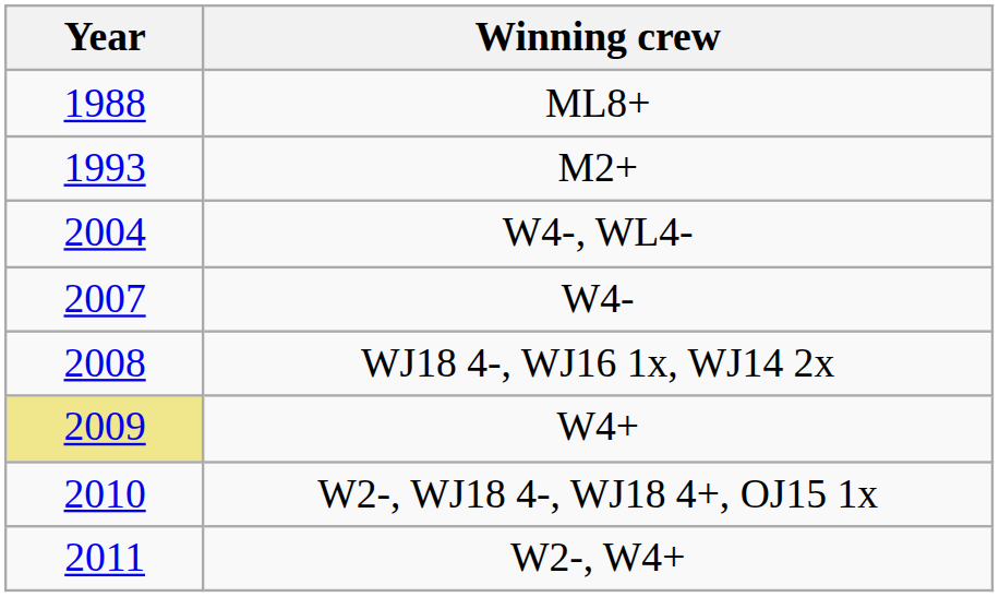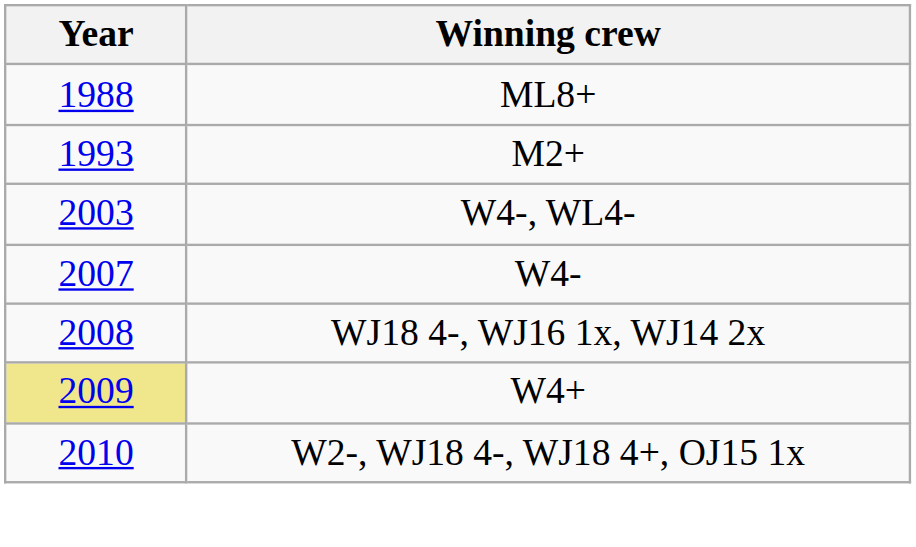W4-, WL4- | Year: 2004 -> 2003
- row: 2011 | W2-, W4+
